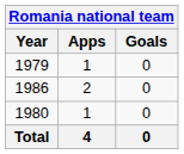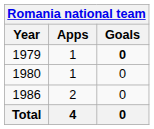1979 | Goals: normal -> bold
rows swapped: 1980 <-> 1986
